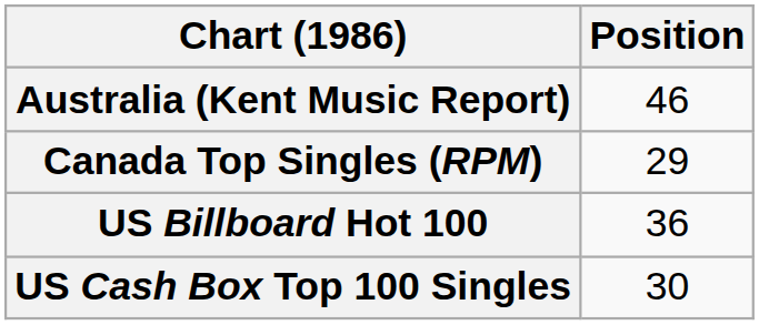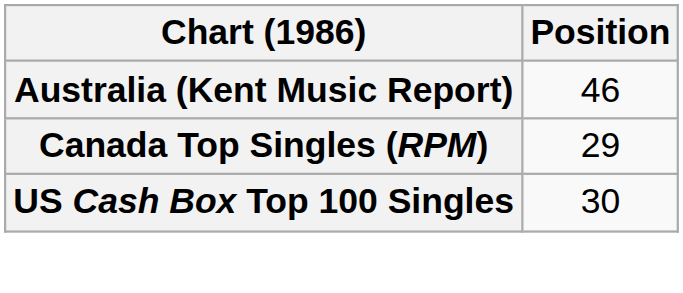- row: US Billboard Hot 100 | 36
